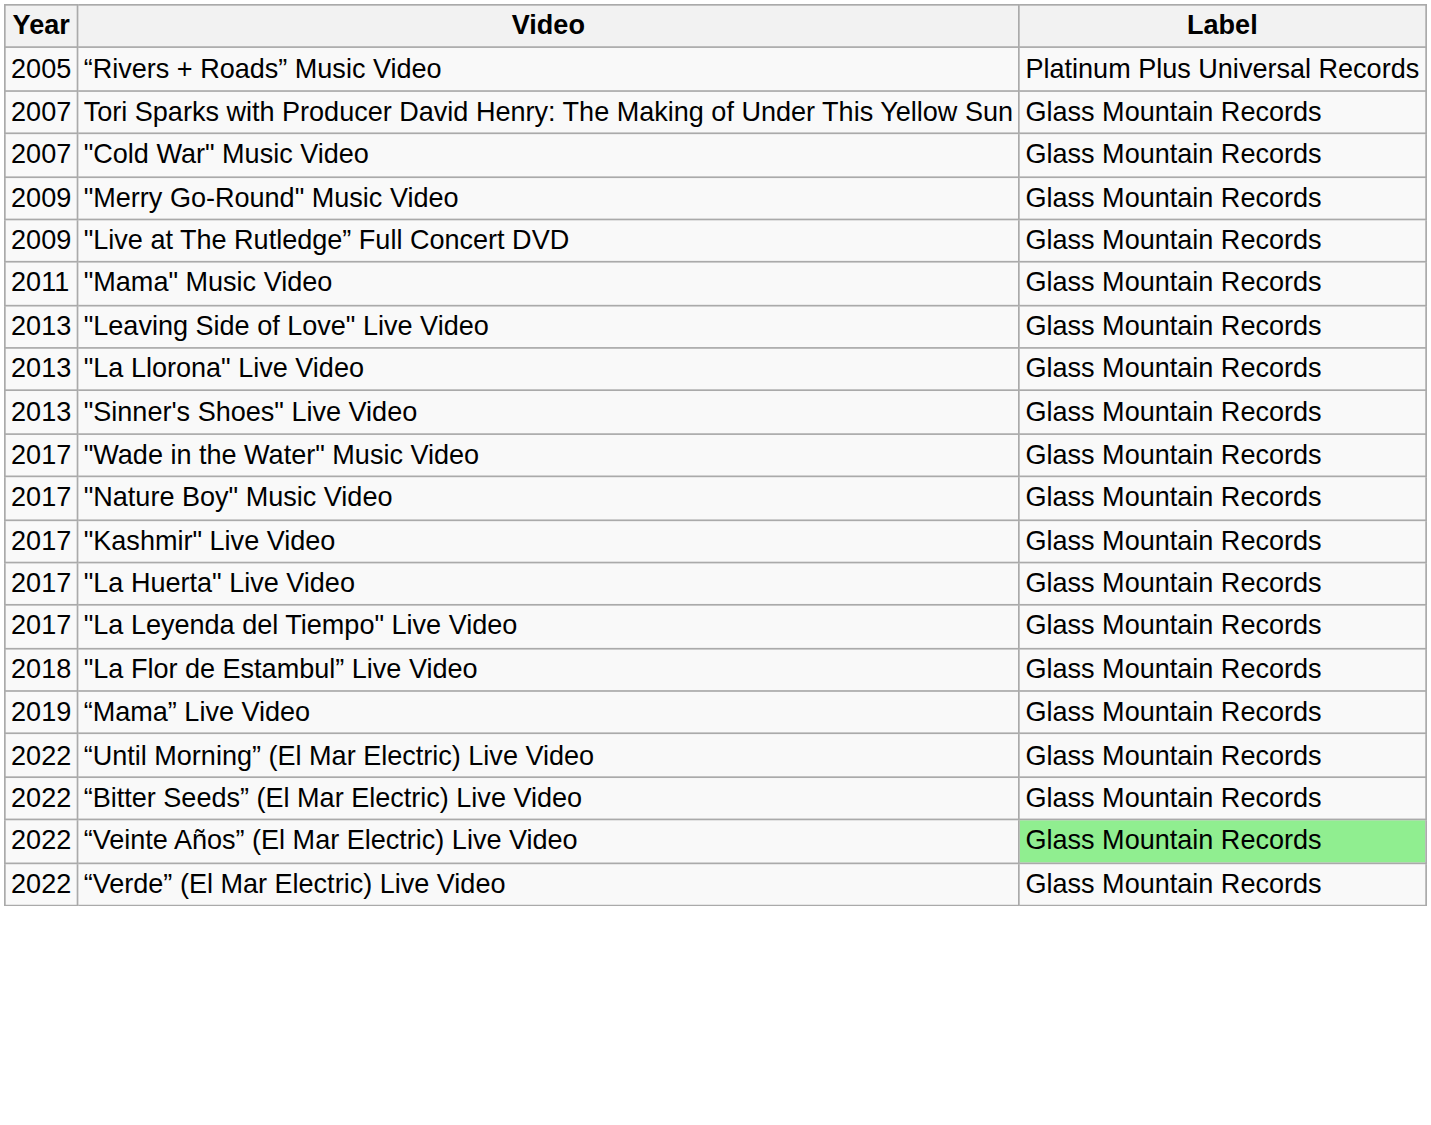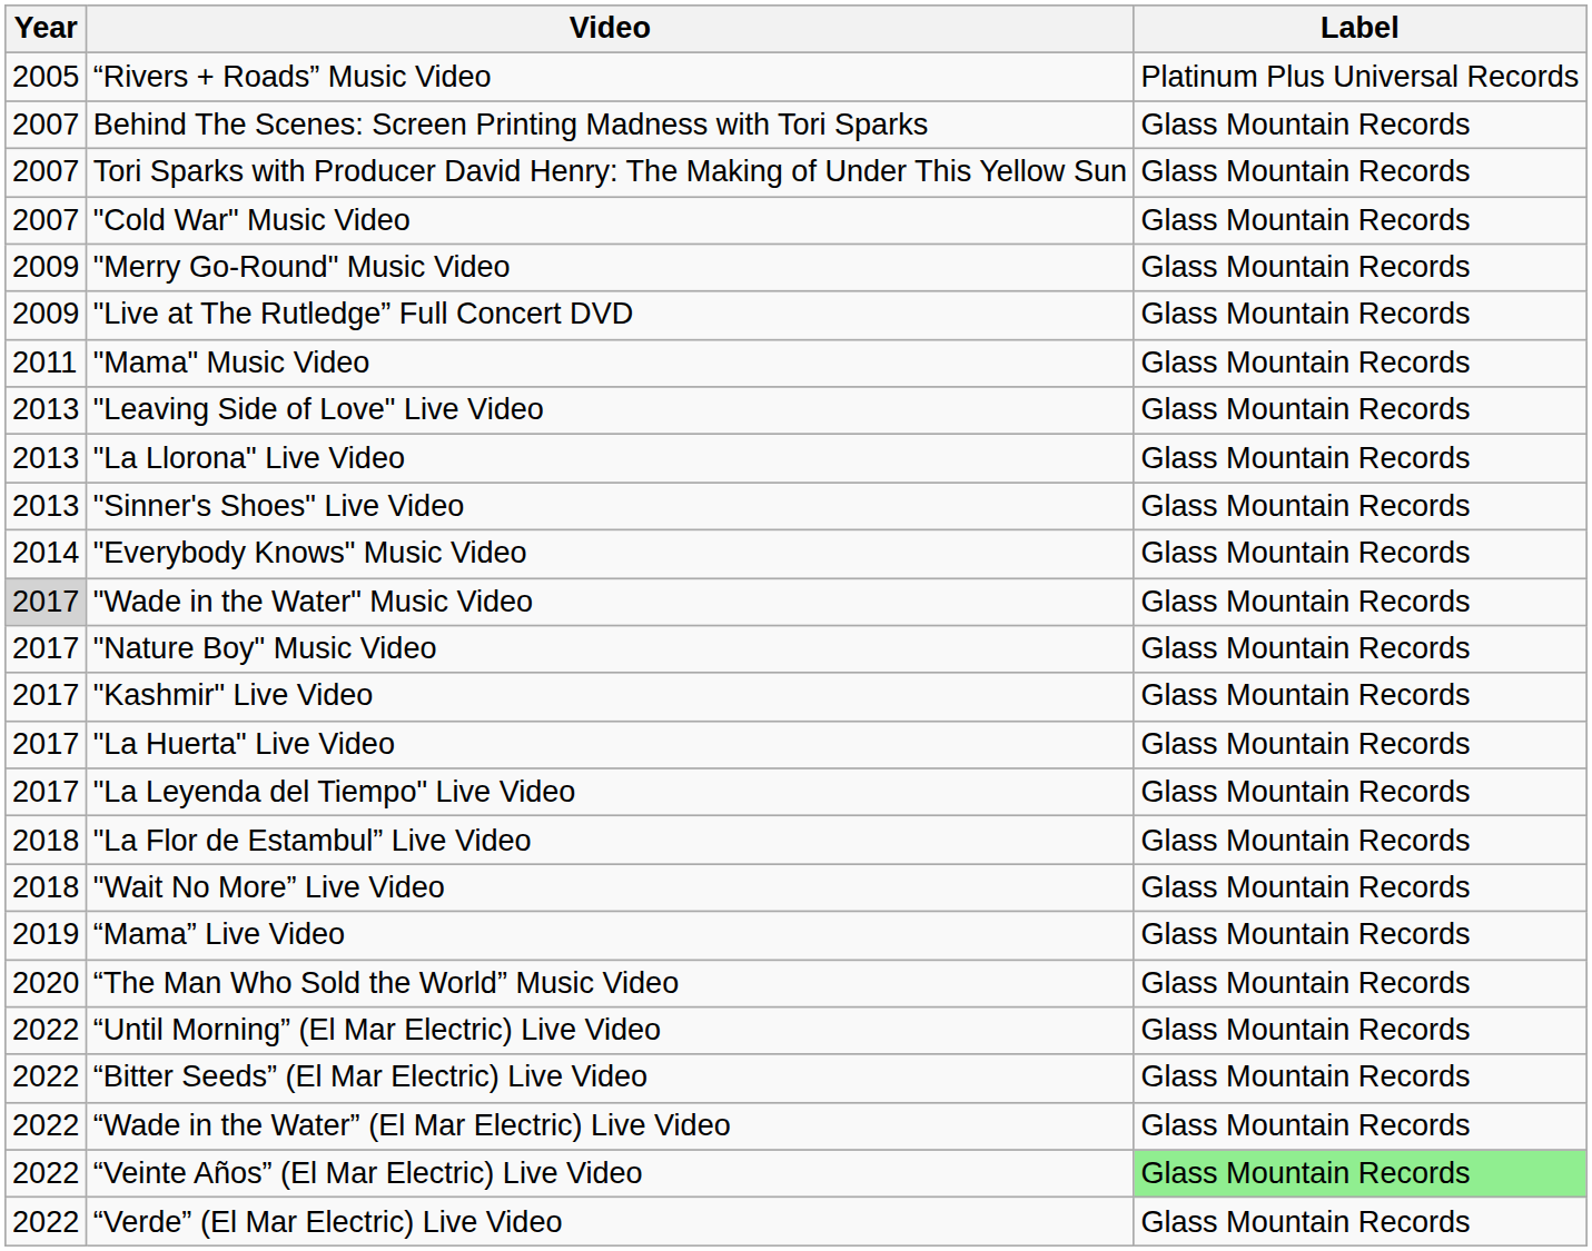+ row: 2007 | Behind The Scenes: Screen Printing Madness with Tori Sparks | Glass Mountain Records
+ row: 2014 | "Everybody Knows" Music Video | Glass Mountain Records
"Wade in the Water" Music Video | Year: no background -> lightgrey background
+ row: 2018 | "Wait No More” Live Video | Glass Mountain Records
+ row: 2020 | “The Man Who Sold the World” Music Video | Glass Mountain Records
+ row: 2022 | “Wade in the Water” (El Mar Electric) Live Video | Glass Mountain Records
